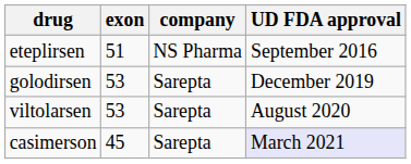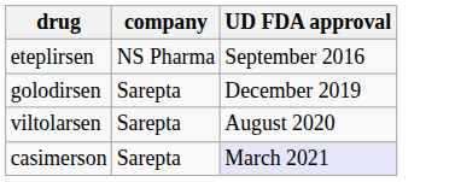- column: exon | 51 | 53 | 53 | 45
